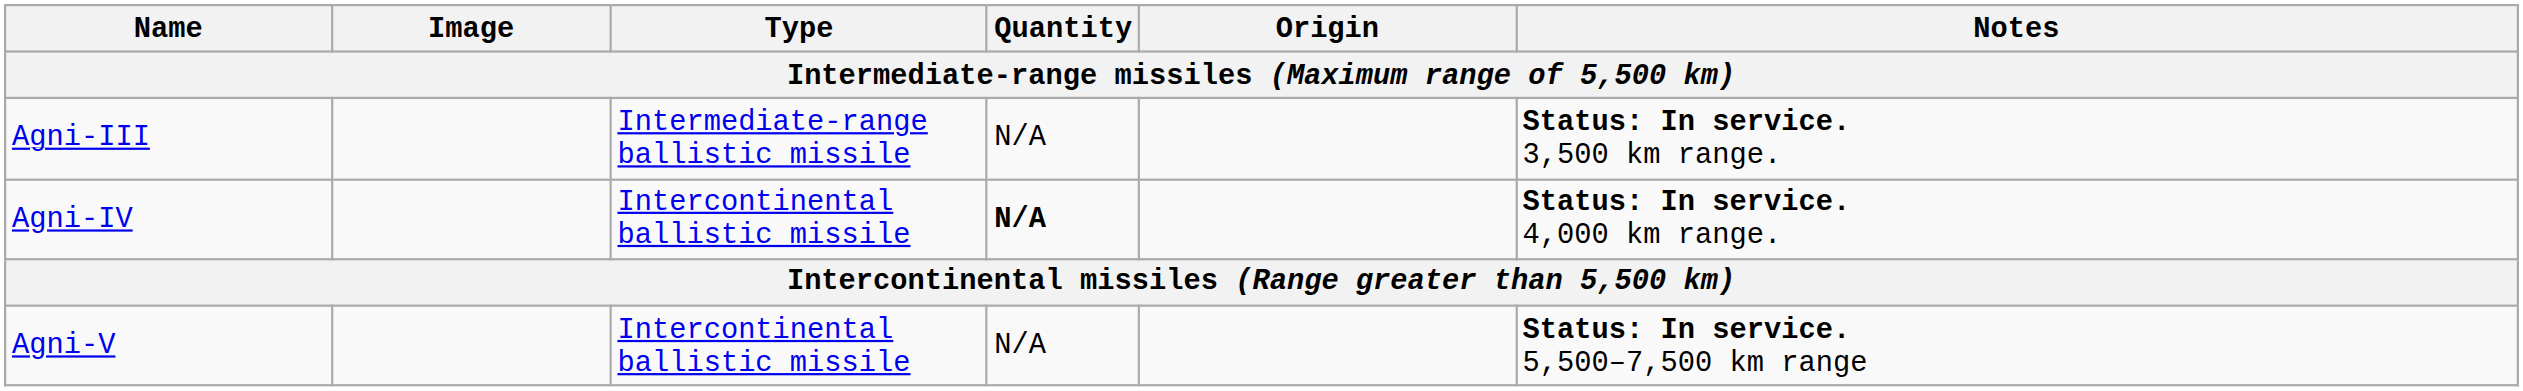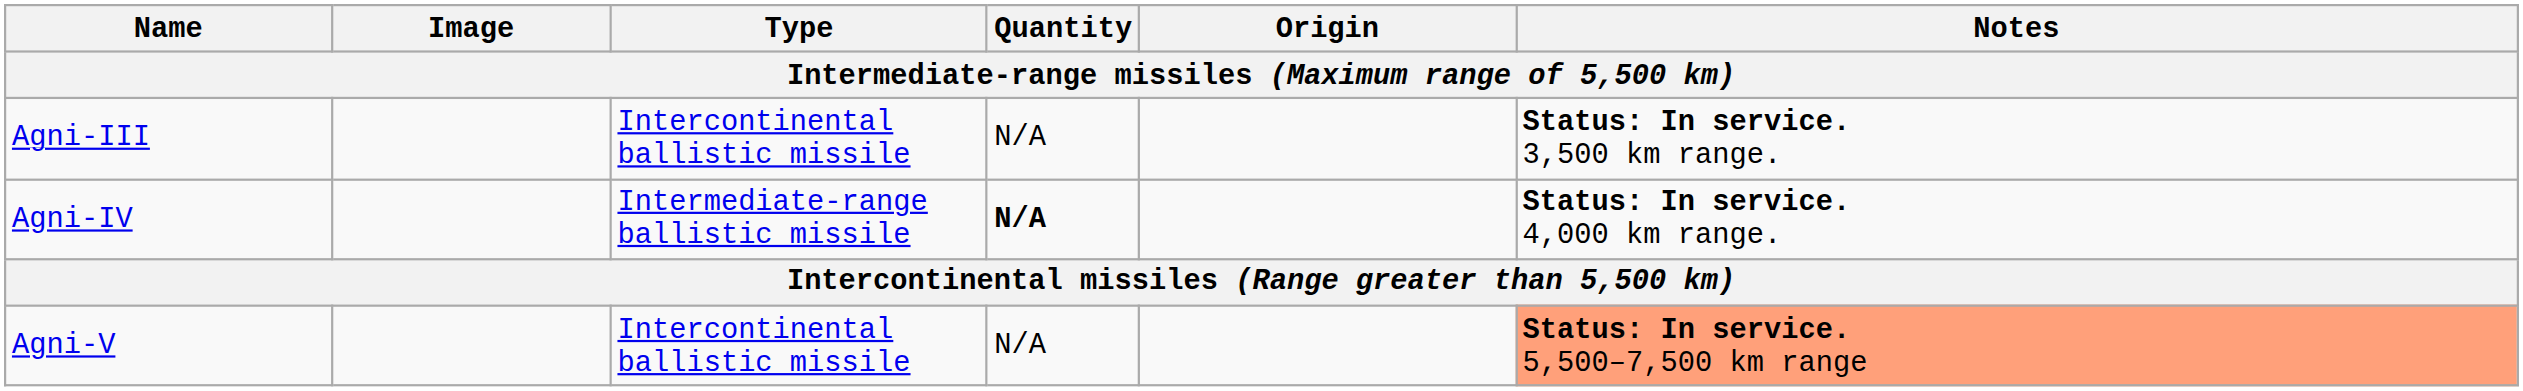Agni-III | Type: Intermediate-range ballistic missile -> Intercontinental ballistic missile
Agni-IV | Type: Intercontinental ballistic missile -> Intermediate-range ballistic missile
Agni-V | Notes: no background -> lightsalmon background
